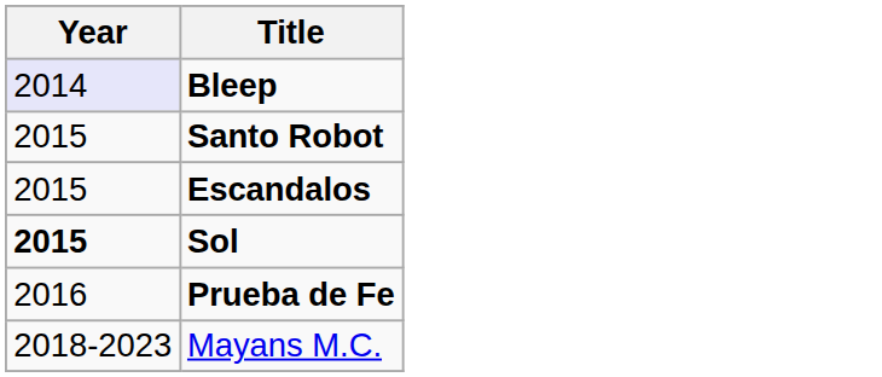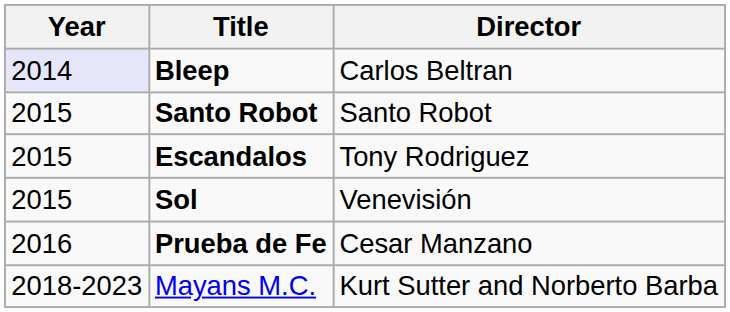+ column: Director | Carlos Beltran | Santo Robot | Tony Rodriguez | Venevisión | Cesar Manzano | Kurt Sutter and Norberto Barba
Sol | Year: bold -> normal
